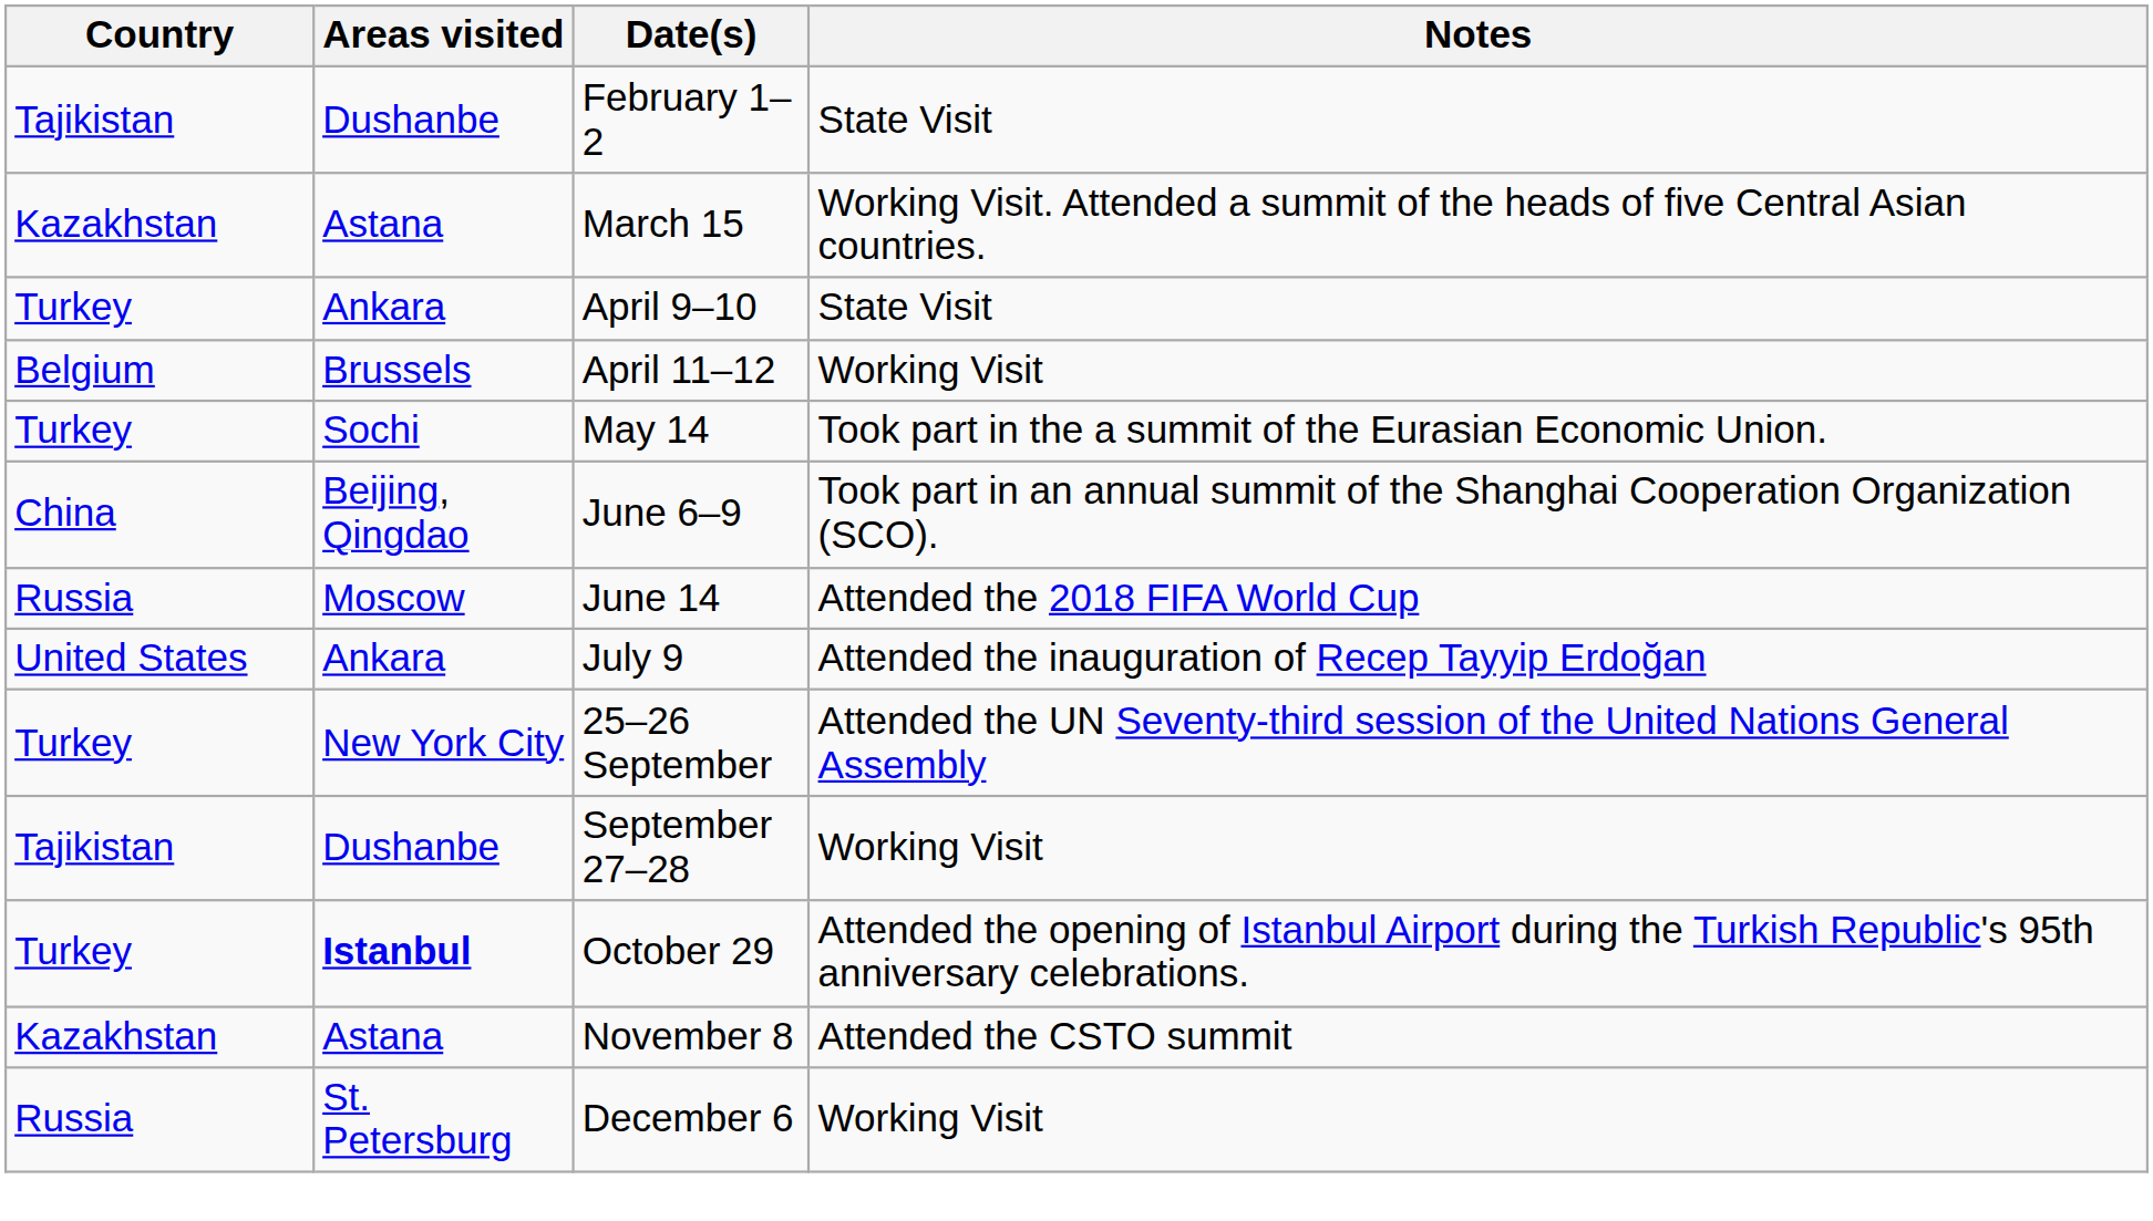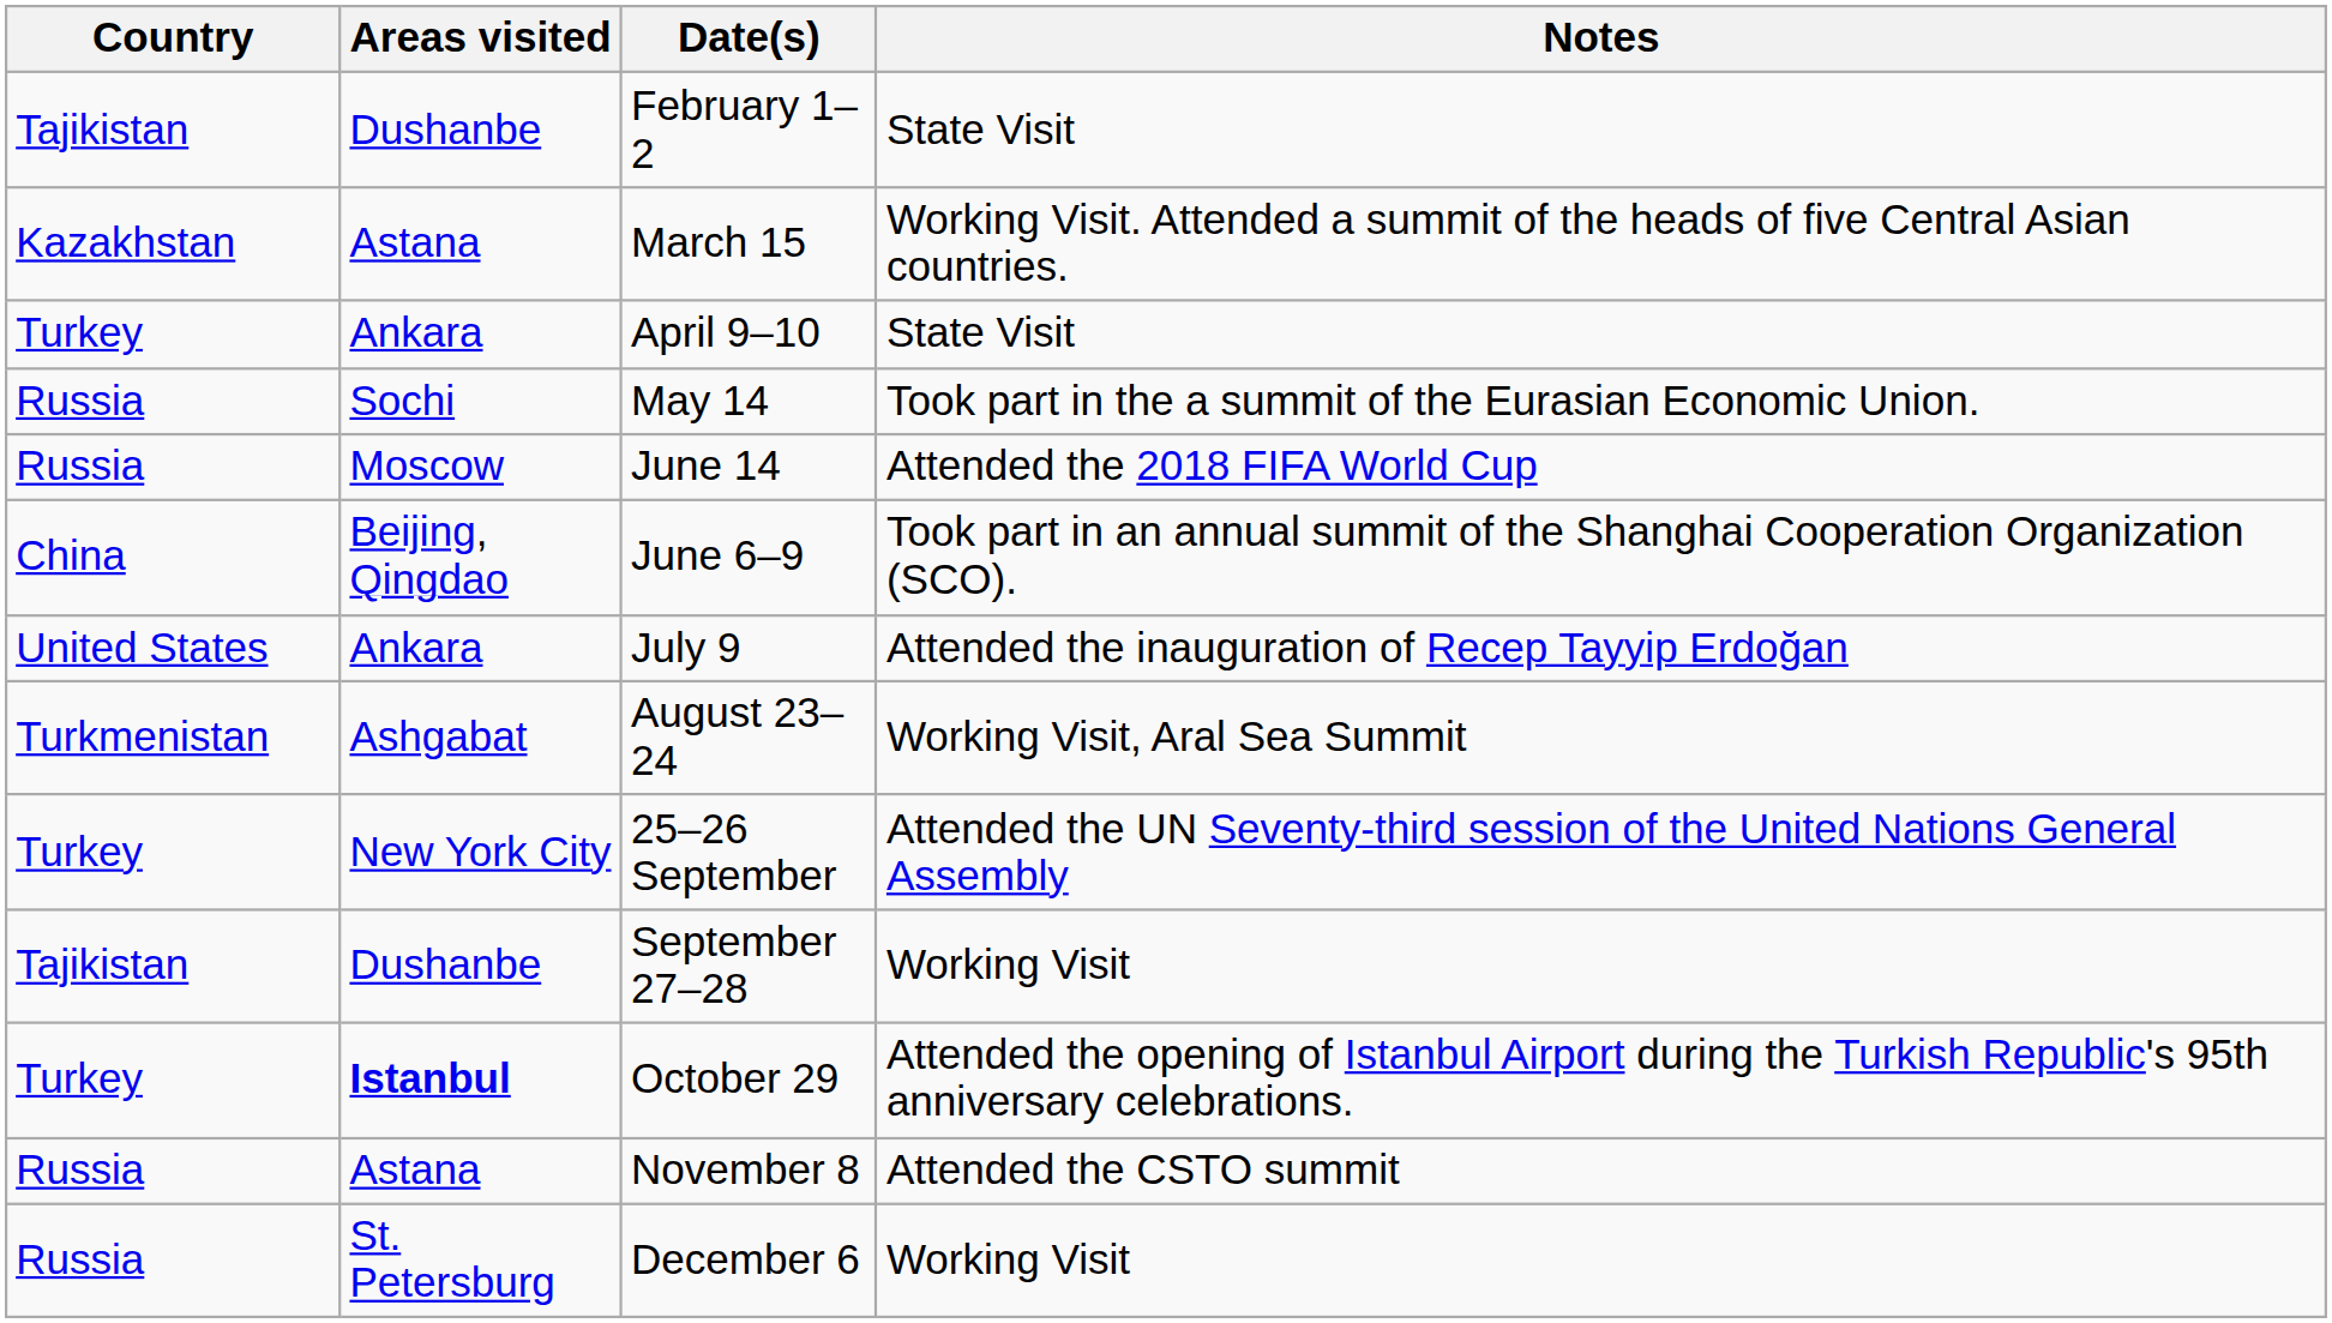- row: Belgium | Brussels | April 11–12 | Working Visit
May 14 | Country: Turkey -> Russia
rows swapped: June 6–9 <-> June 14
+ row: Turkmenistan | Ashgabat | August 23–24 | Working Visit, Aral Sea Summit
November 8 | Country: Kazakhstan -> Russia
